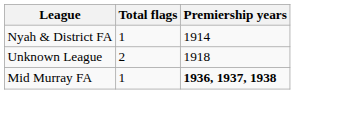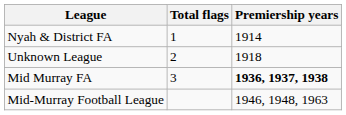Mid Murray FA | Total flags: 1 -> 3
+ row: Mid-Murray Football League | 1946, 1948, 1963
